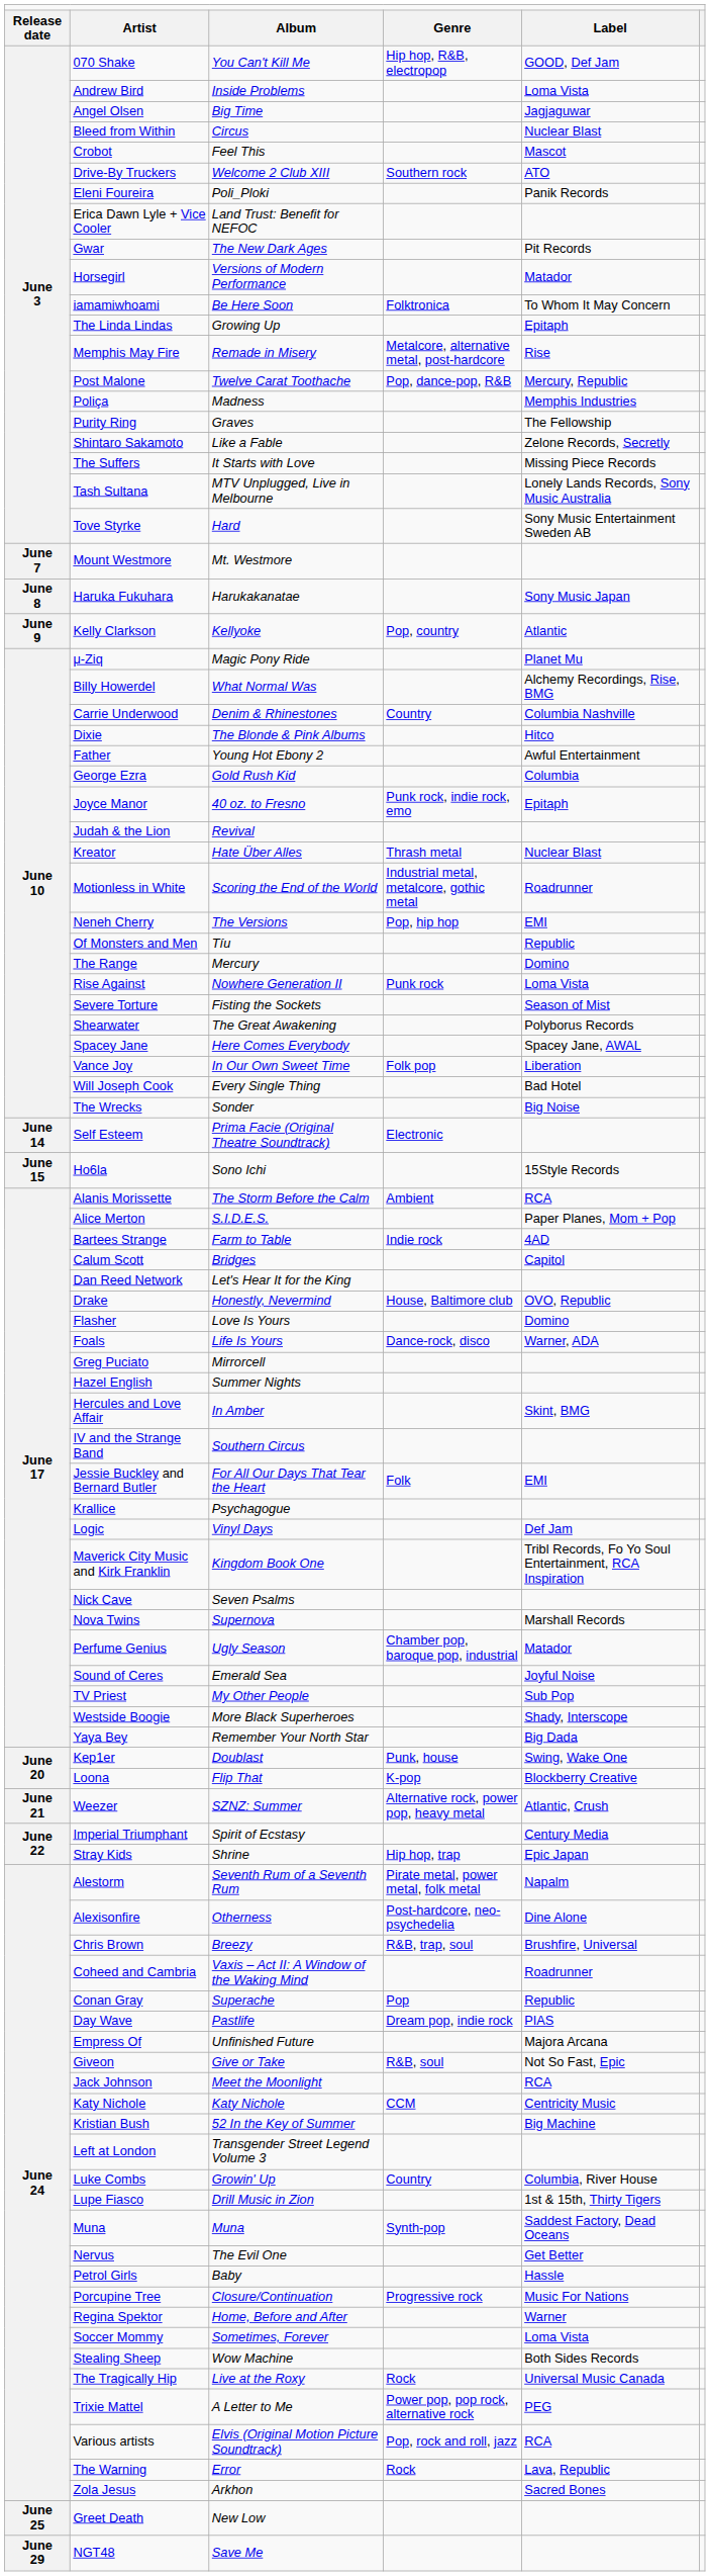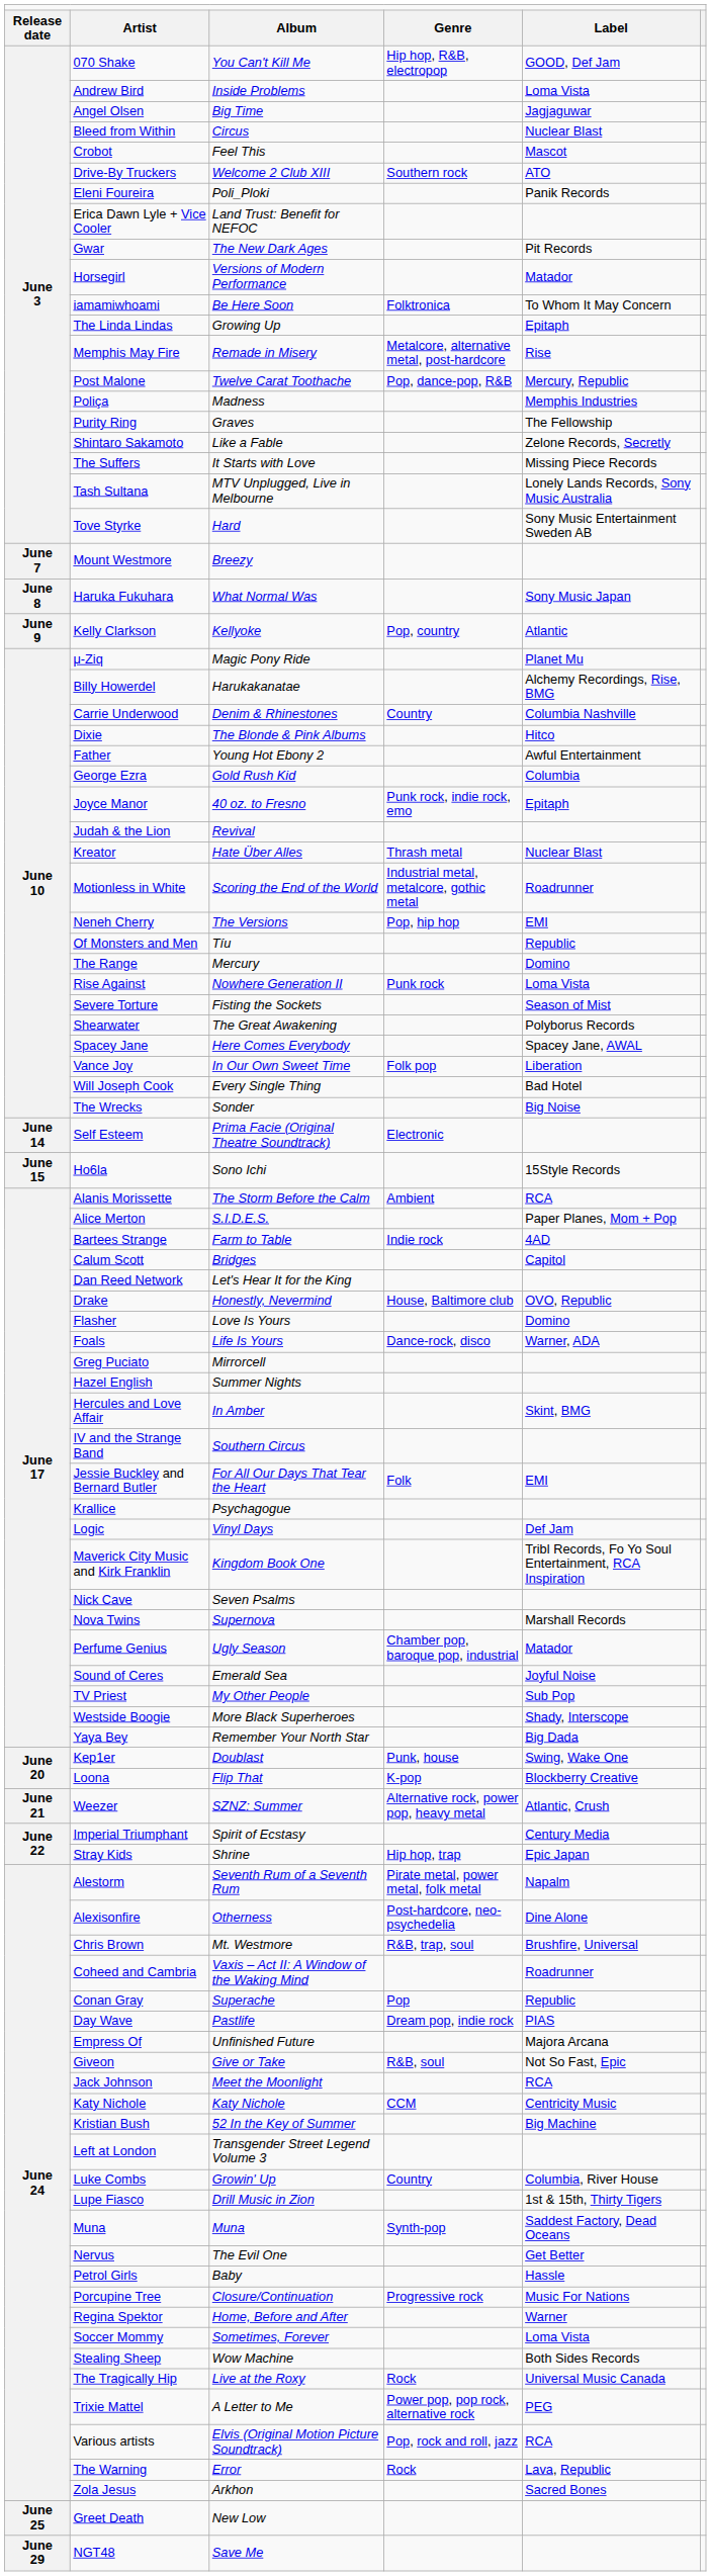Mount Westmore | column 3: Mt. Westmore -> Breezy
Haruka Fukuhara | column 3: Harukakanatae -> What Normal Was
Billy Howerdel | column 3: What Normal Was -> Harukakanatae
Chris Brown | column 3: Breezy -> Mt. Westmore
